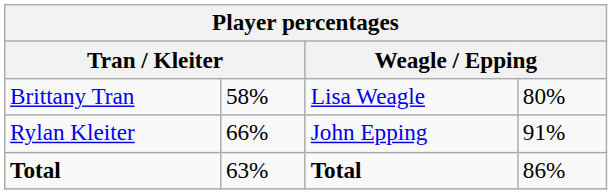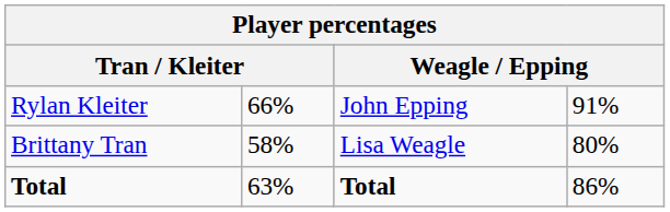rows swapped: Brittany Tran <-> Rylan Kleiter
